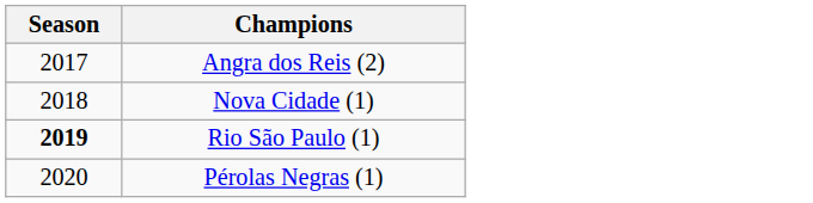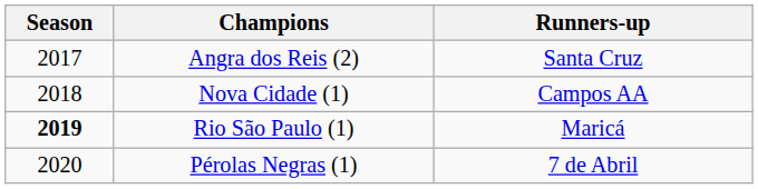+ column: Runners-up | Santa Cruz | Campos AA | Maricá | 7 de Abril
